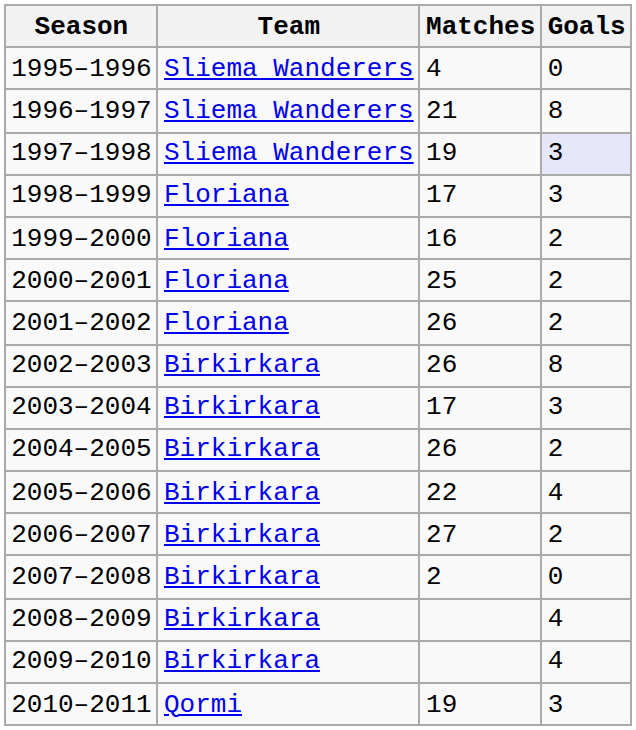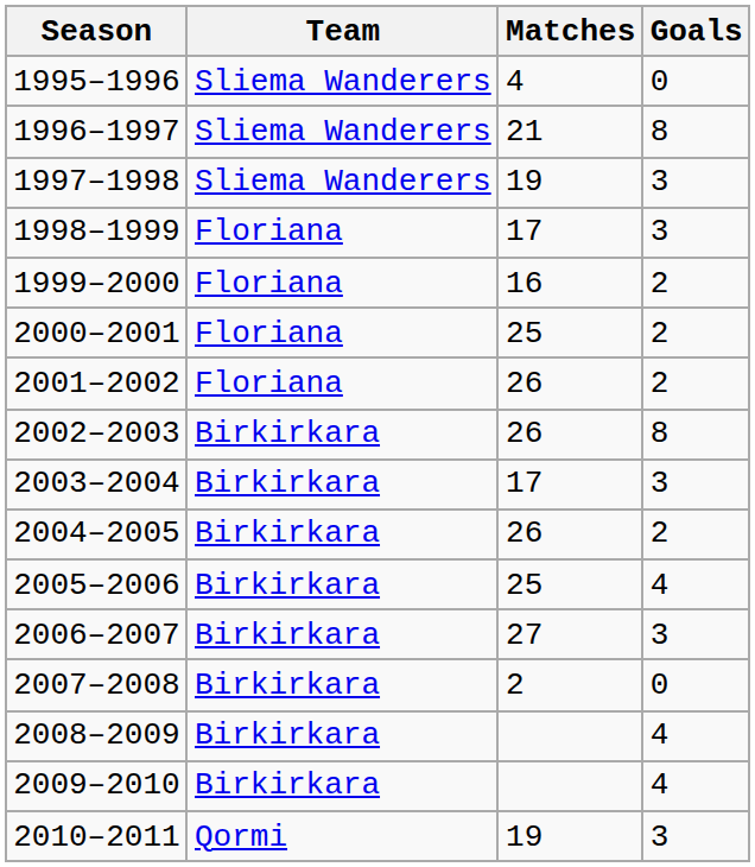1997–1998 | Goals: lavender background -> no background
2005–2006 | Matches: 22 -> 25
2006–2007 | Goals: 2 -> 3
